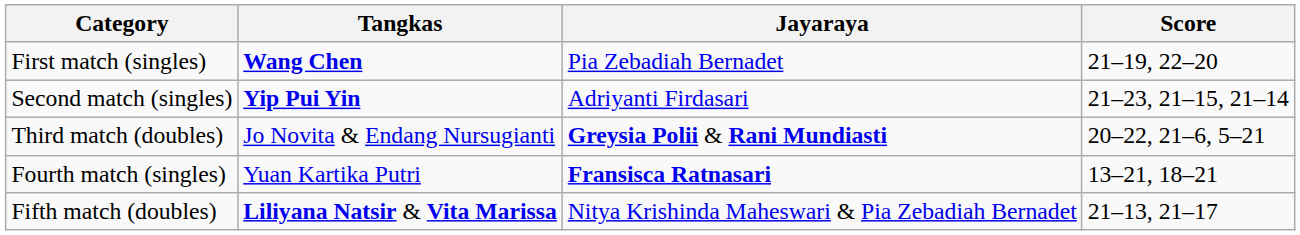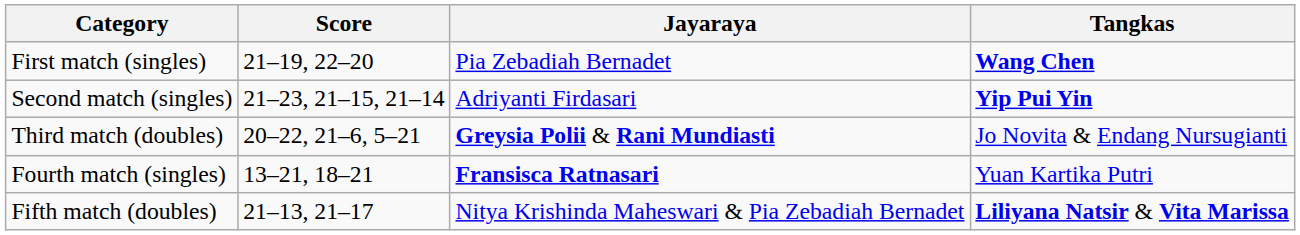columns swapped: Tangkas <-> Score
